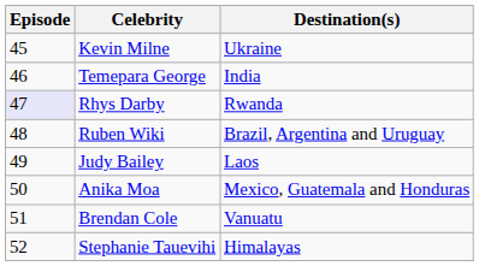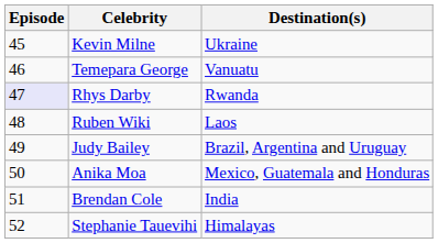Temepara George | Destination(s): India -> Vanuatu
Ruben Wiki | Destination(s): Brazil, Argentina and Uruguay -> Laos
Judy Bailey | Destination(s): Laos -> Brazil, Argentina and Uruguay
Brendan Cole | Destination(s): Vanuatu -> India
